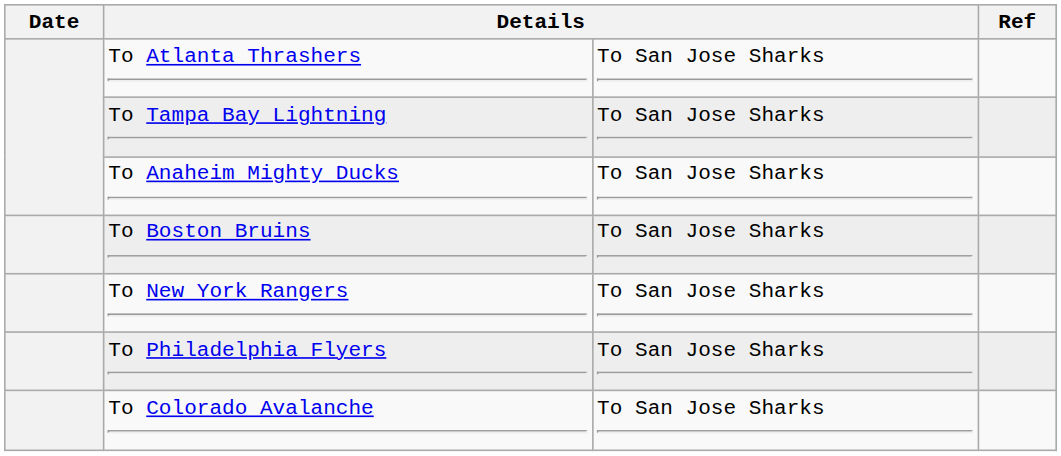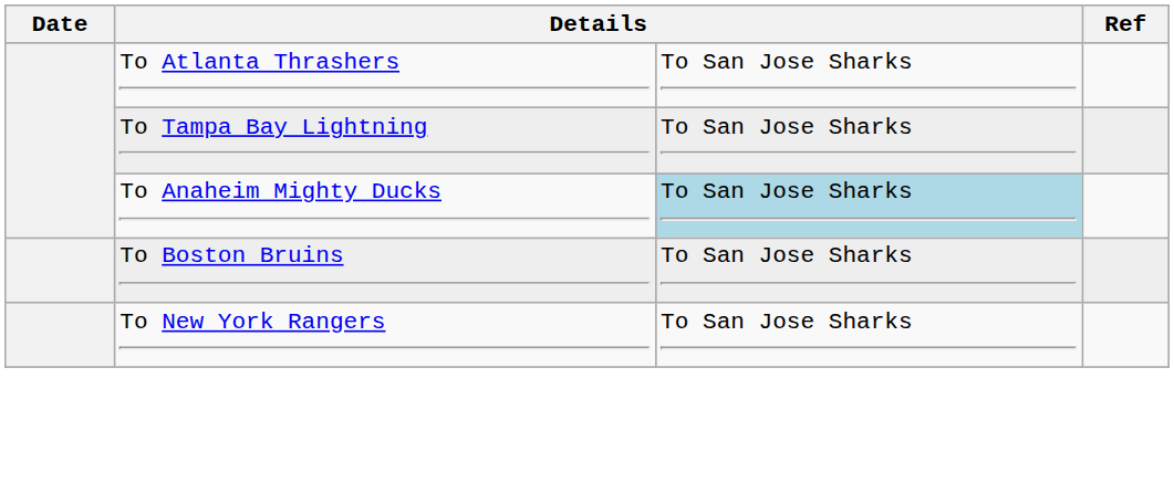To Anaheim Mighty Ducks | column 3: no background -> lightblue background
- row: To Philadelphia Flyers | To San Jose Sharks
- row: To Colorado Avalanche | To San Jose Sharks
